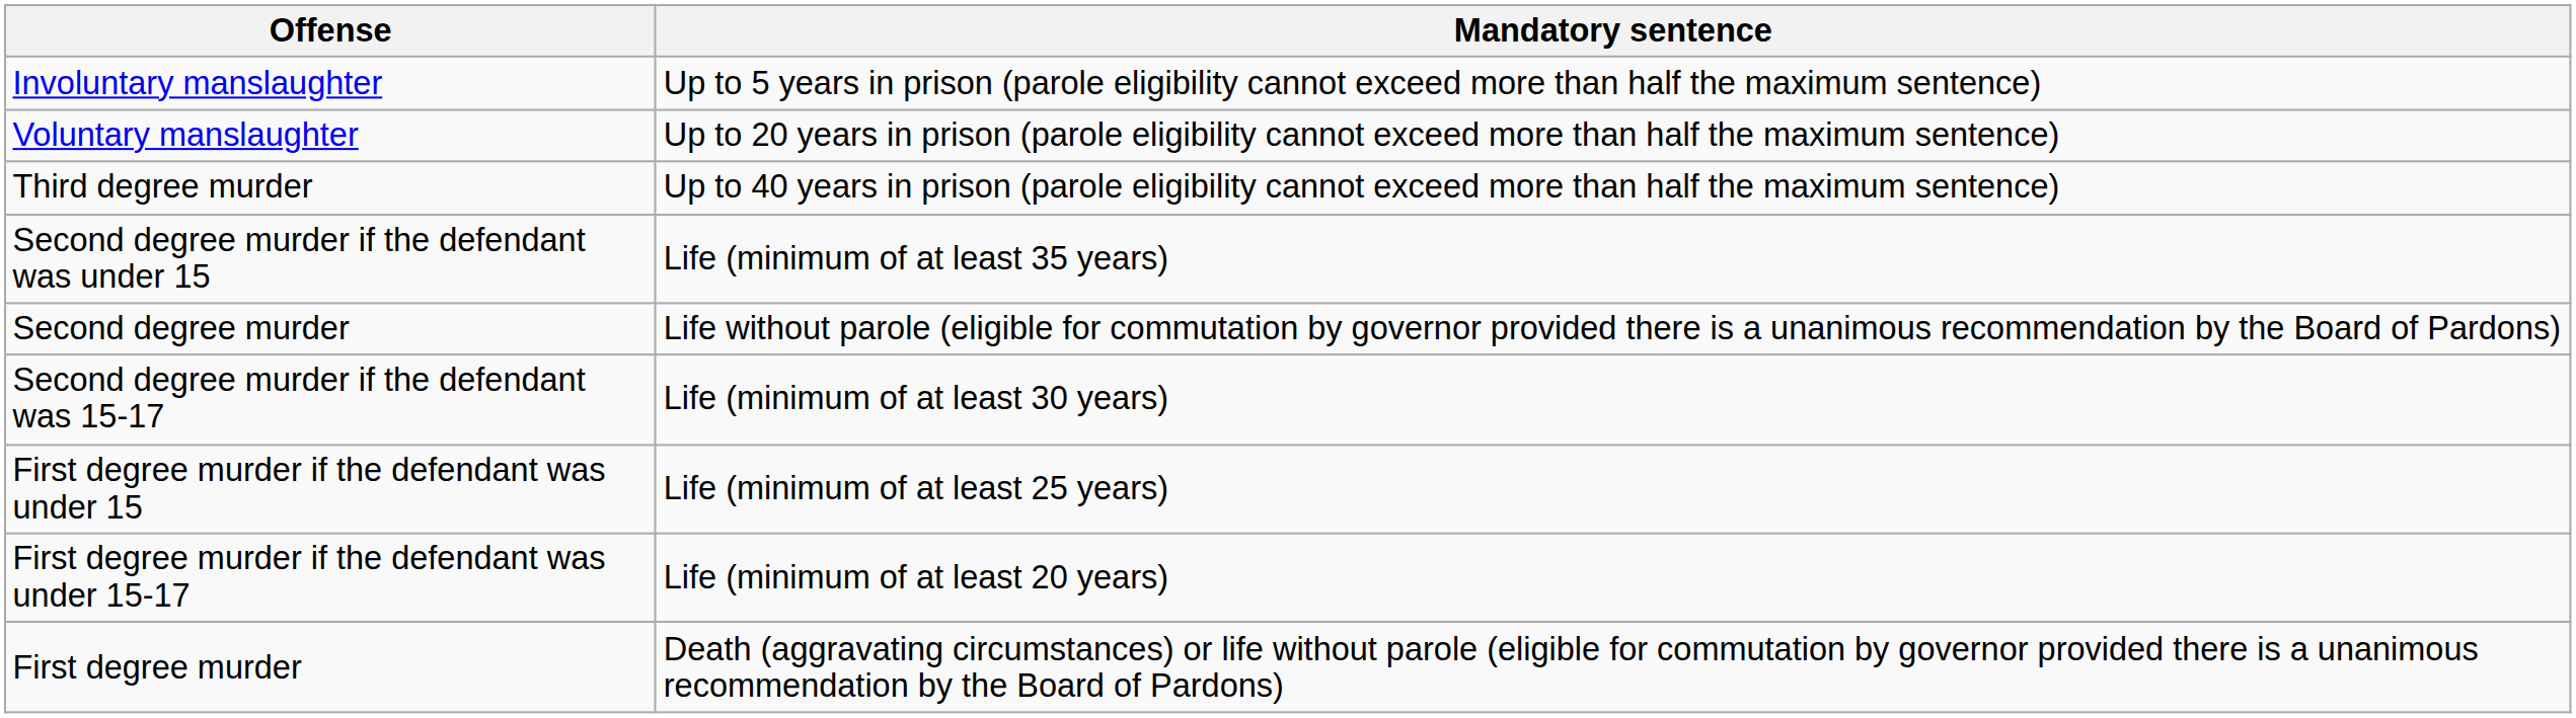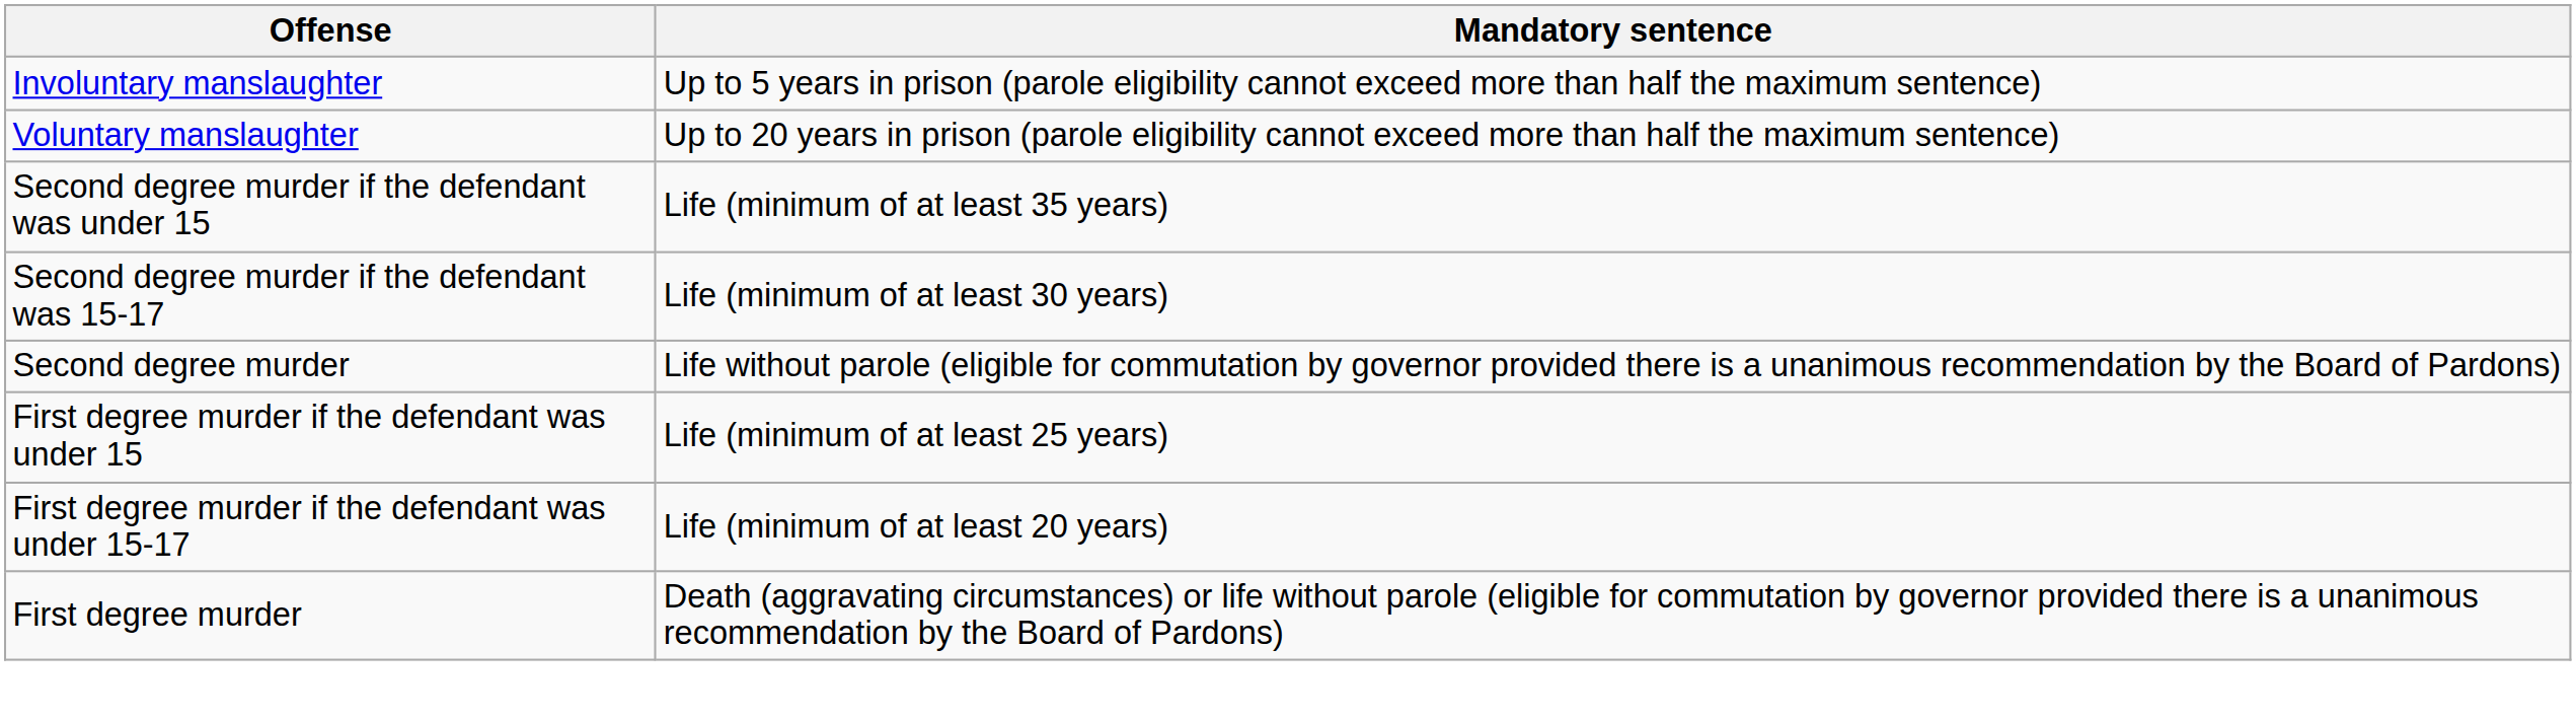- row: Third degree murder | Up to 40 years in prison (parole eligibility cannot exceed more than half the maximum sentence)
rows swapped: Second degree murder if the defendant was 15-17 <-> Second degree murder
